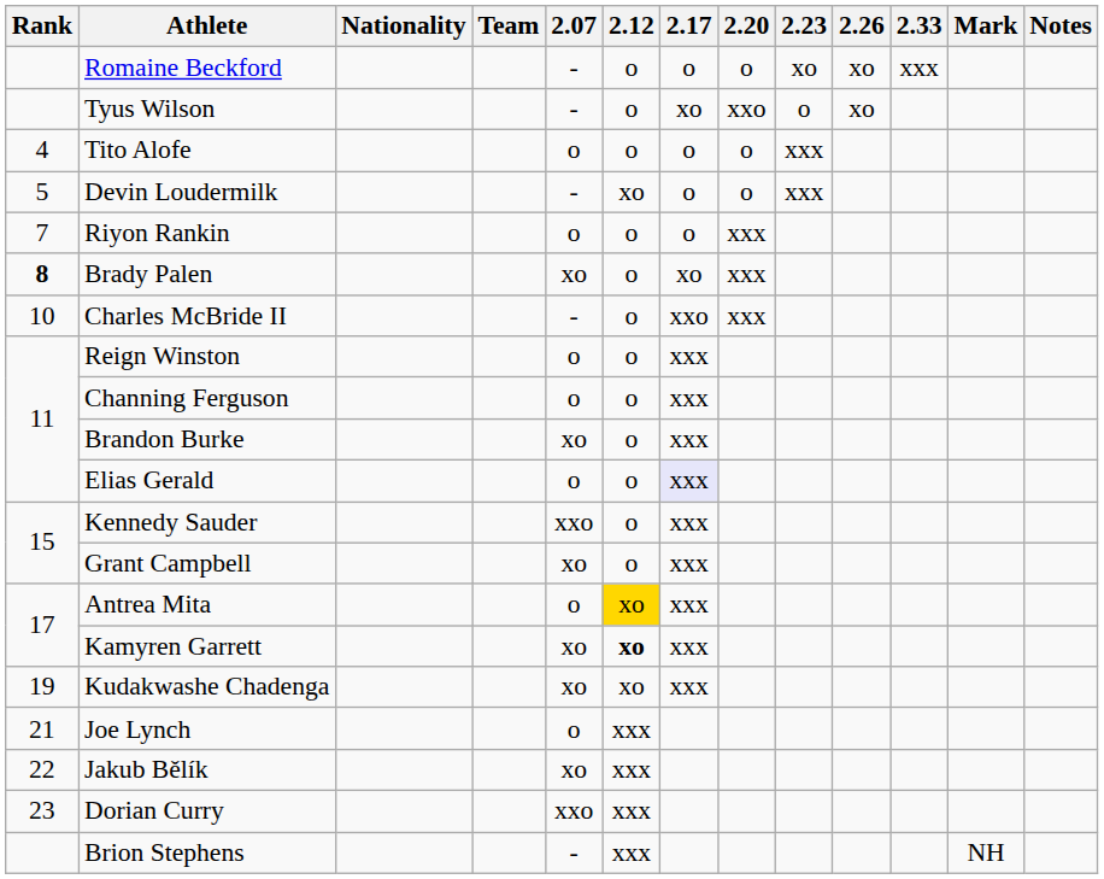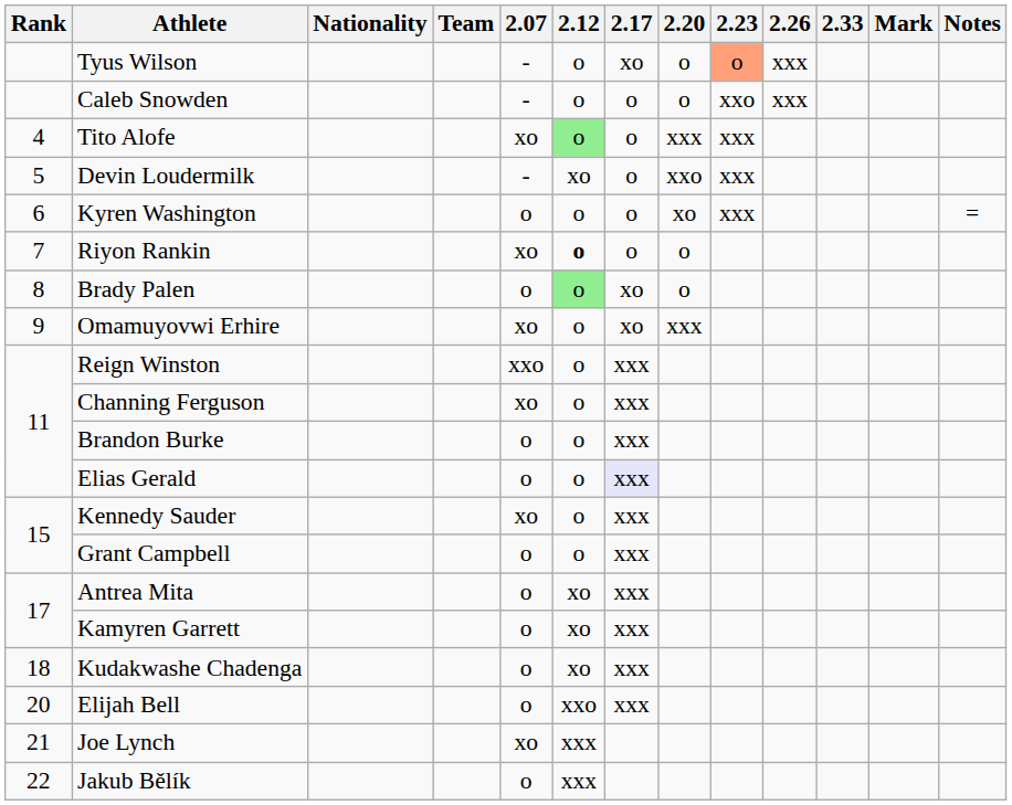- row: Romaine Beckford | - | o | o | o | xo | xo | xxx
Tyus Wilson | 2.20: xxo -> o
Tyus Wilson | 2.23: no background -> lightsalmon background
Tyus Wilson | 2.26: xo -> xxx
+ row: Caleb Snowden | - | o | o | o | xxo | xxx
Tito Alofe | 2.07: o -> xo
Tito Alofe | 2.12: no background -> lightgreen background
Tito Alofe | 2.20: o -> xxx
Devin Loudermilk | 2.20: o -> xxo
+ row: 6 | Kyren Washington | o | o | o | xo | xxx | =
Riyon Rankin | 2.07: o -> xo
Riyon Rankin | 2.12: normal -> bold
Riyon Rankin | 2.20: xxx -> o
Brady Palen | Rank: bold -> normal
Brady Palen | 2.07: xo -> o
Brady Palen | 2.12: no background -> lightgreen background
Brady Palen | 2.20: xxx -> o
+ row: 9 | Omamuyovwi Erhire | xo | o | xo | xxx
- row: 10 | Charles McBride II | - | o | xxo | xxx
Reign Winston | 2.07: o -> xxo
Channing Ferguson | 2.07: o -> xo
Brandon Burke | 2.07: xo -> o
Kennedy Sauder | 2.07: xxo -> xo
Grant Campbell | 2.07: xo -> o
Antrea Mita | 2.12: gold background -> no background
Kamyren Garrett | 2.07: xo -> o
Kamyren Garrett | 2.12: bold -> normal
Kudakwashe Chadenga | Rank: 19 -> 18
Kudakwashe Chadenga | 2.07: xo -> o
+ row: 20 | Elijah Bell | o | xxo | xxx
Joe Lynch | 2.07: o -> xo
Jakub Bělík | 2.07: xo -> o
- row: 23 | Dorian Curry | xxo | xxx
- row: Brion Stephens | - | xxx | NH
